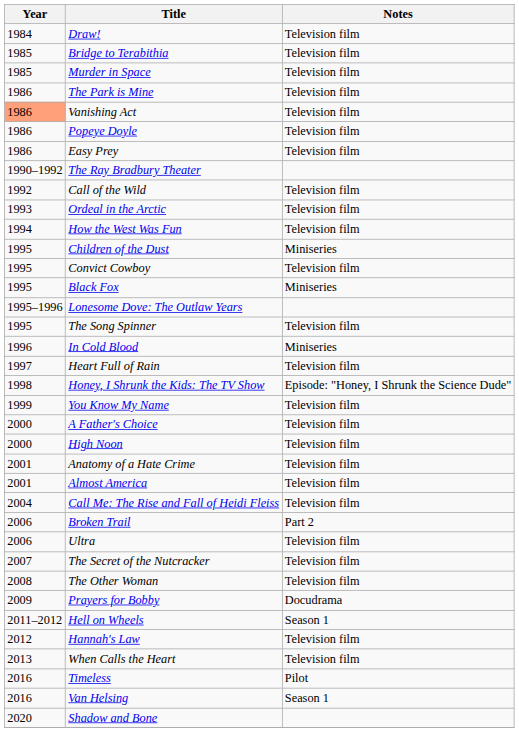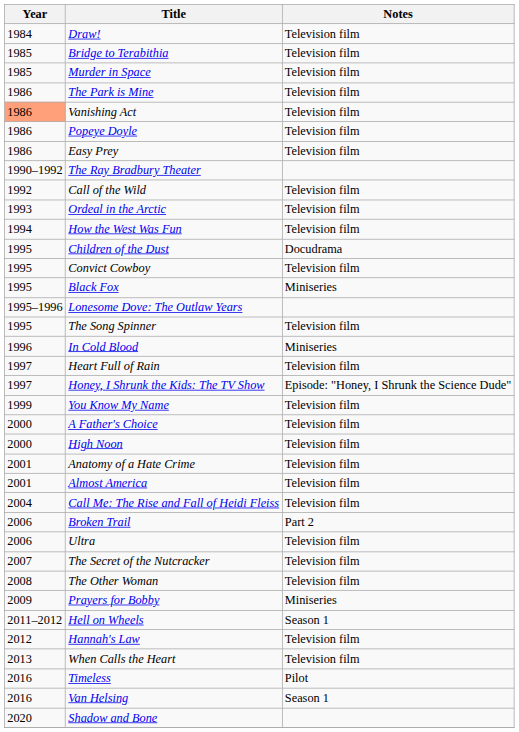Children of the Dust | Notes: Miniseries -> Docudrama
Honey, I Shrunk the Kids: The TV Show | Year: 1998 -> 1997
Prayers for Bobby | Notes: Docudrama -> Miniseries
